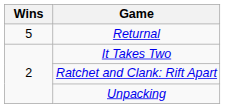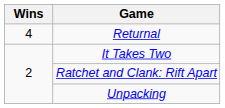Returnal | Wins: 5 -> 4
